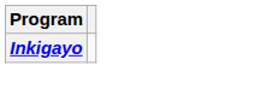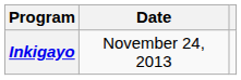+ column: Date | November 24, 2013
